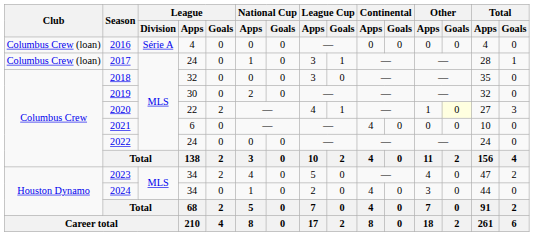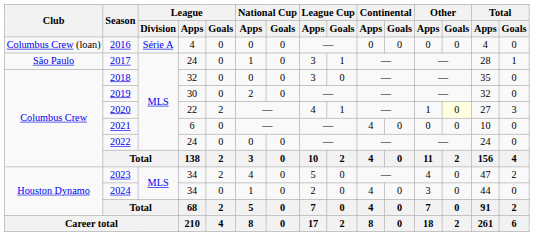2017 | Club: Columbus Crew (loan) -> São Paulo
